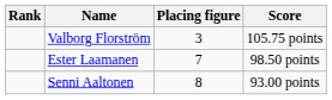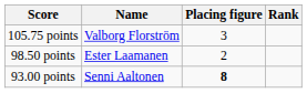columns swapped: Rank <-> Score
Ester Laamanen | Placing figure: 7 -> 2
Senni Aaltonen | Placing figure: normal -> bold
